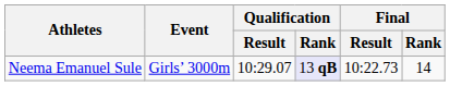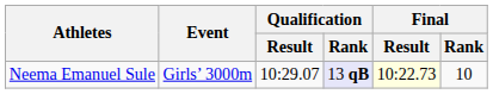Neema Emanuel Sule | Final / Result: no background -> lightyellow background
Neema Emanuel Sule | Final / Rank: 14 -> 10
